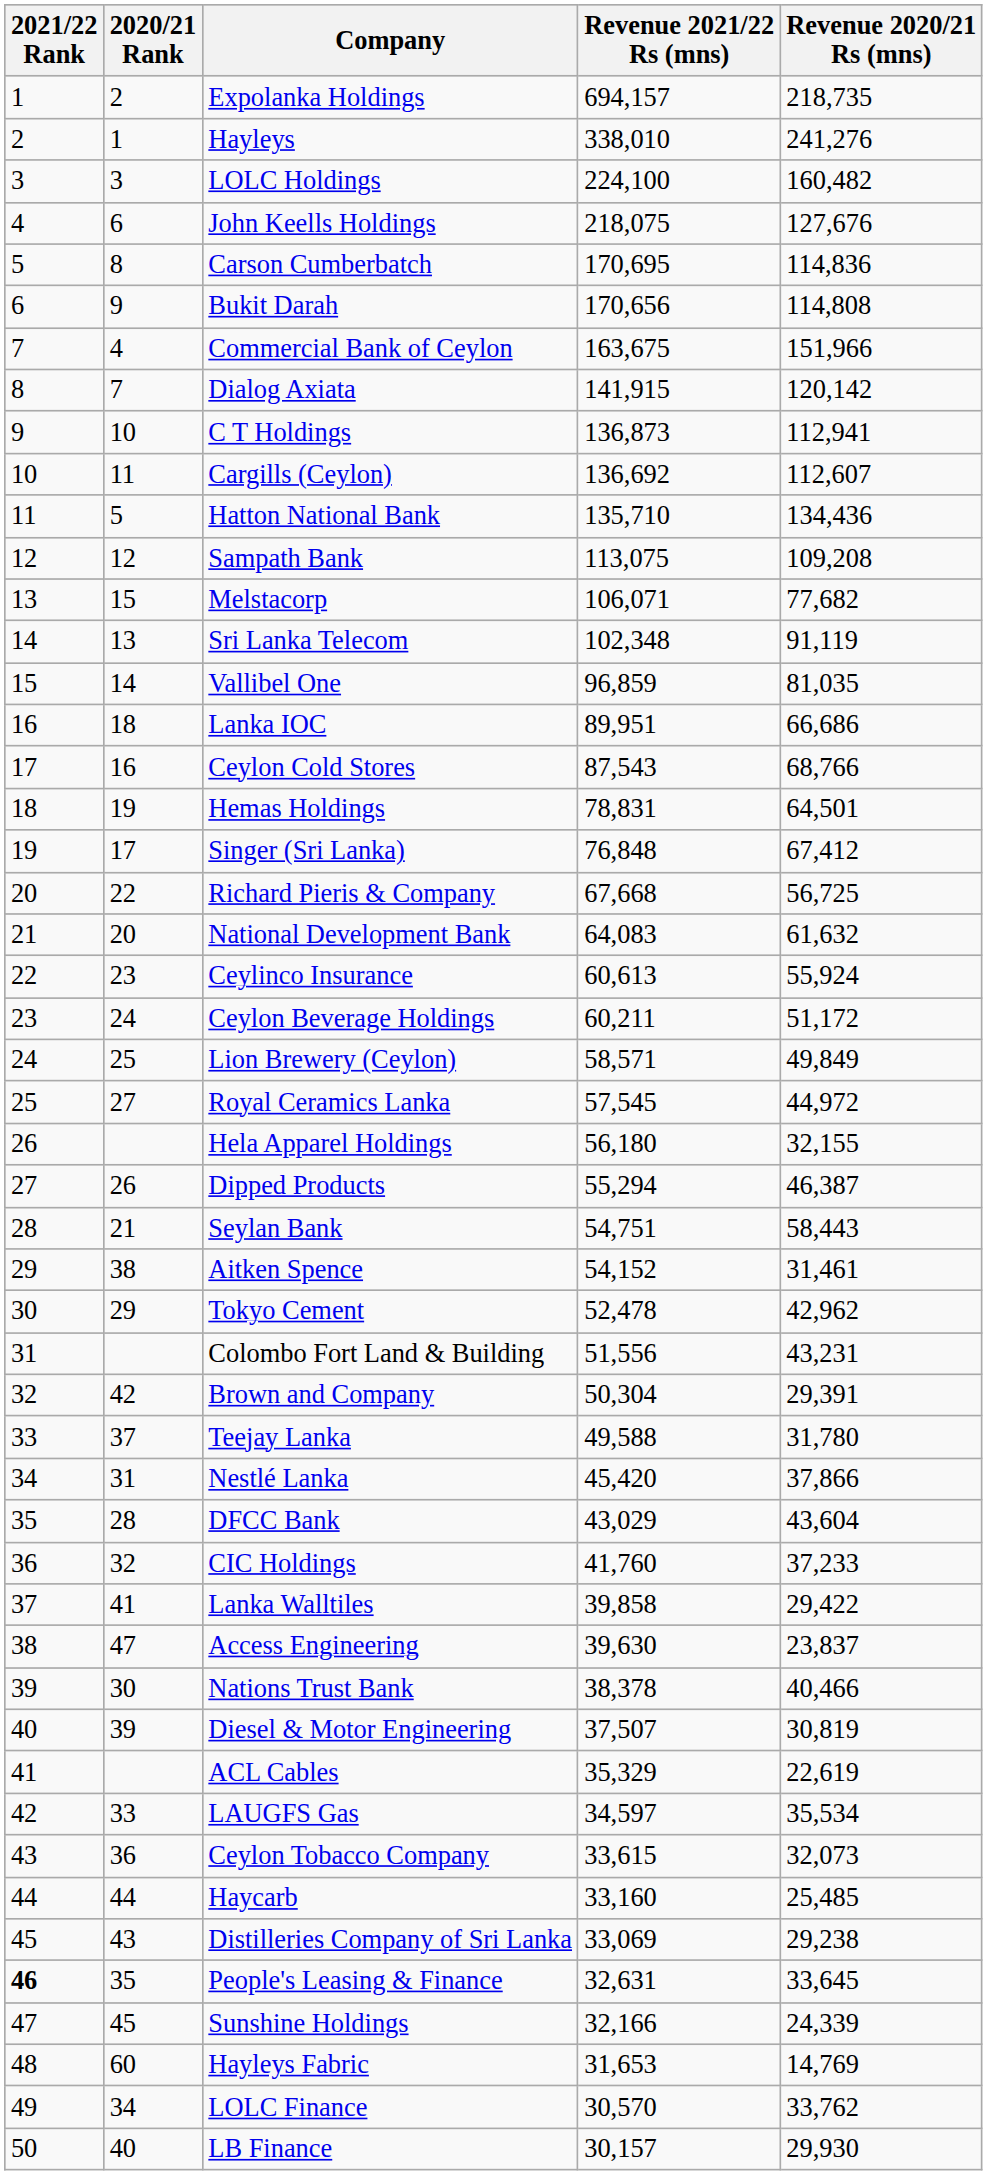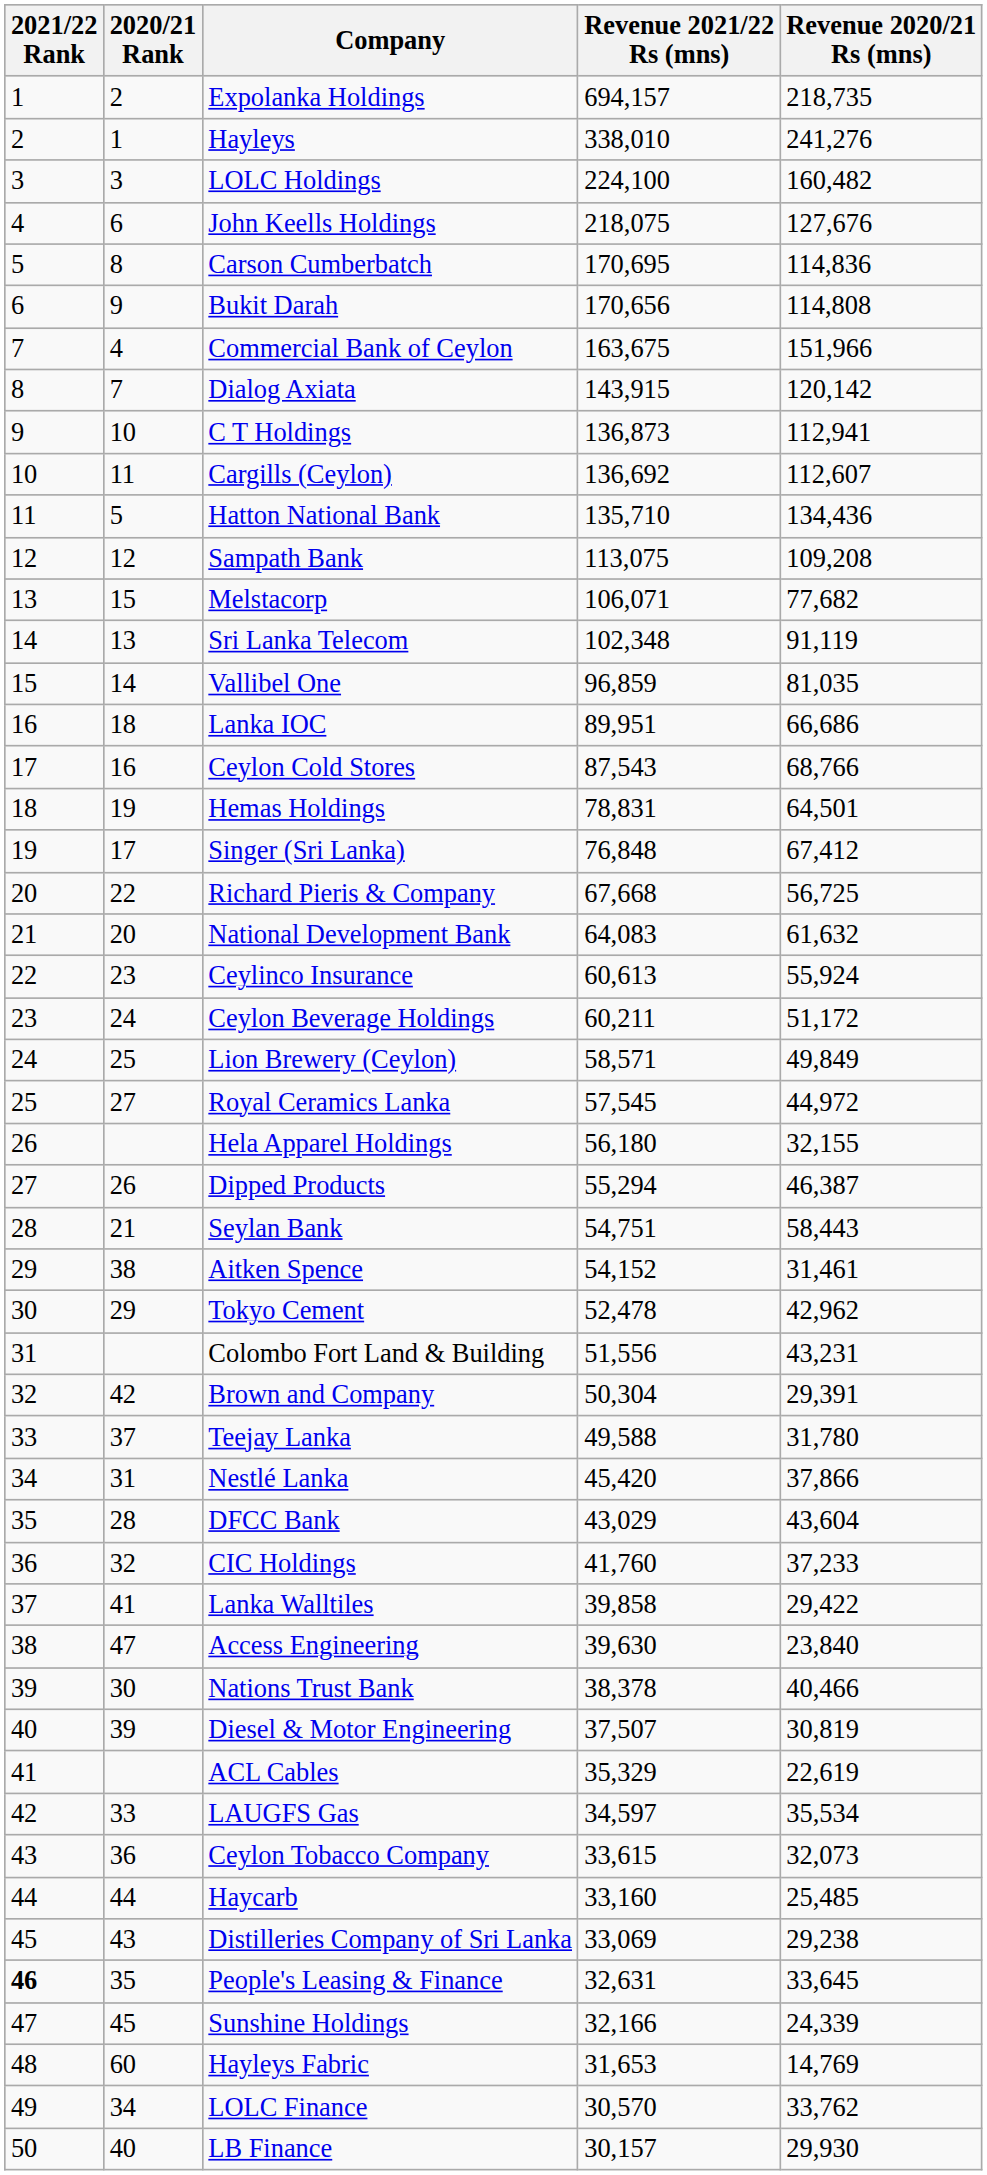Dialog Axiata | Revenue 2021/22 Rs (mns): 141,915 -> 143,915
Access Engineering | Revenue 2020/21 Rs (mns): 23,837 -> 23,840
